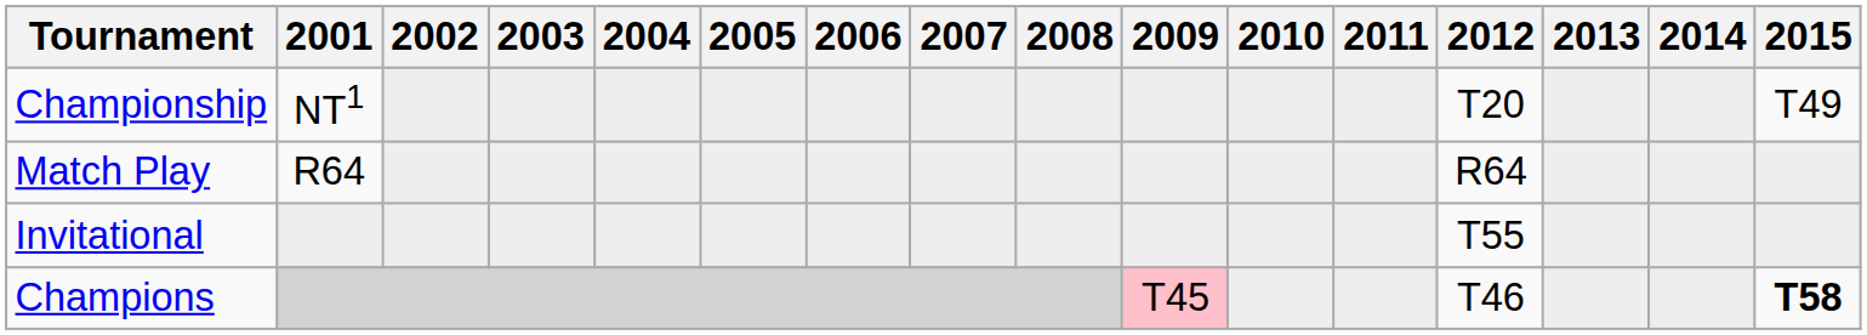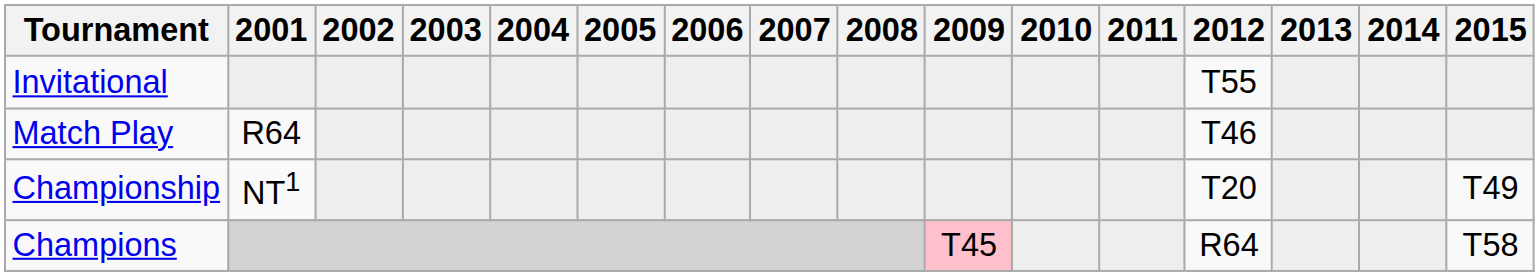rows swapped: Championship <-> Invitational
Match Play | 2012: R64 -> T46
Champions | 2012: T46 -> R64
Champions | 2015: bold -> normal
